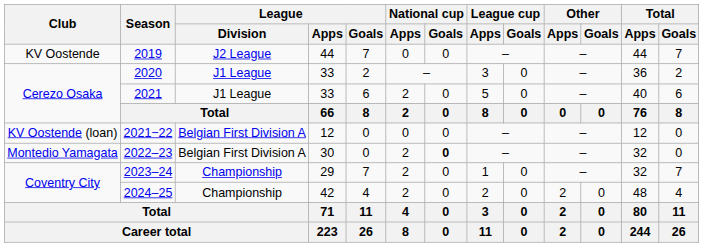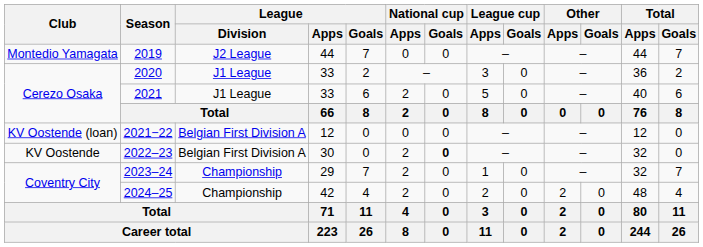2019 | Club: KV Oostende -> Montedio Yamagata
2022–23 | Club: Montedio Yamagata -> KV Oostende
